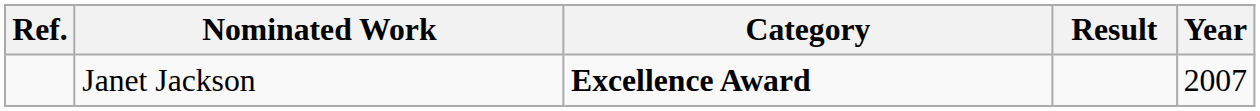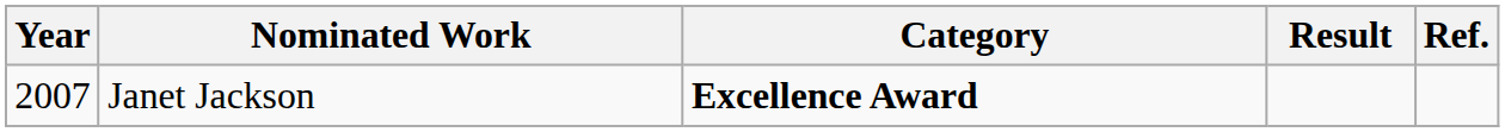columns swapped: Year <-> Ref.
